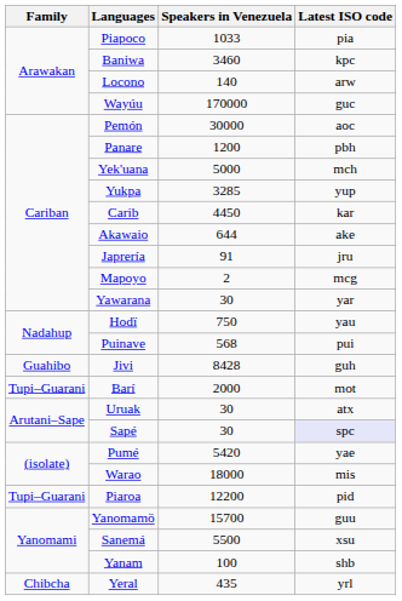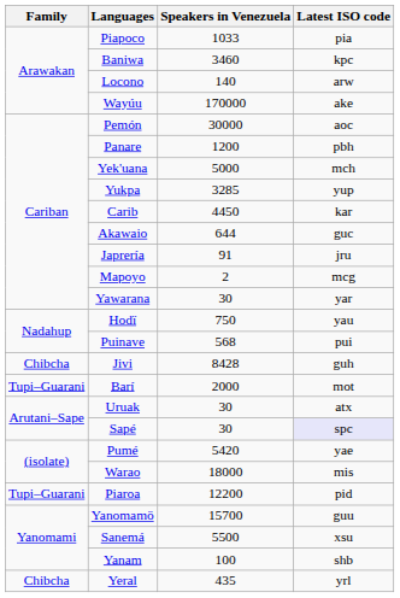Wayúu | Latest ISO code: guc -> ake
Akawaio | Latest ISO code: ake -> guc
Jivi | Family: Guahibo -> Chibcha
